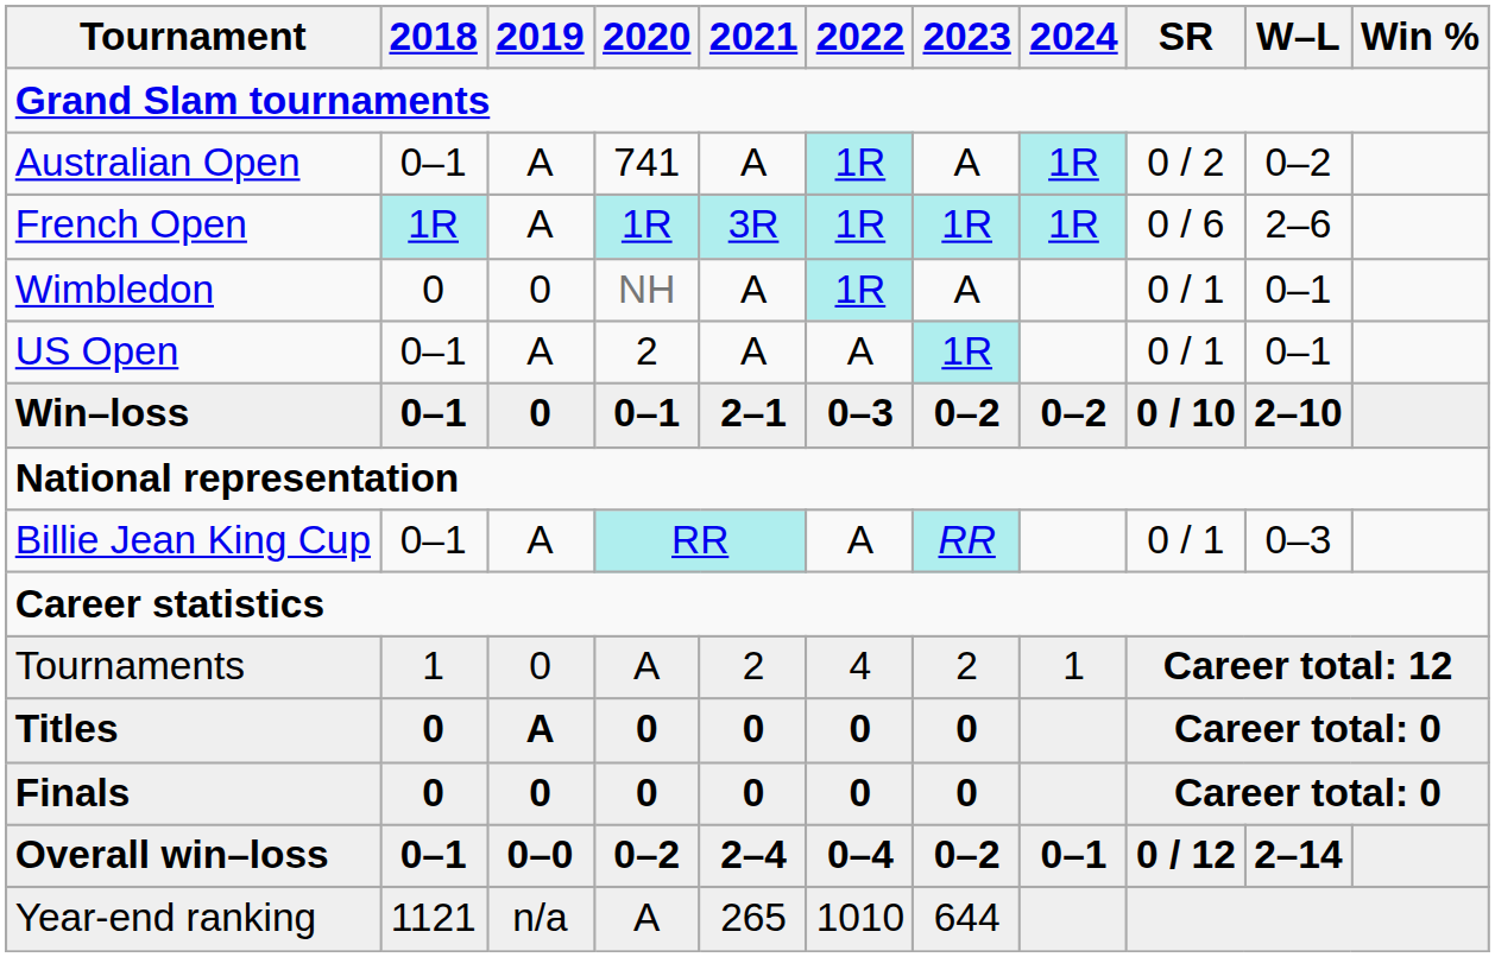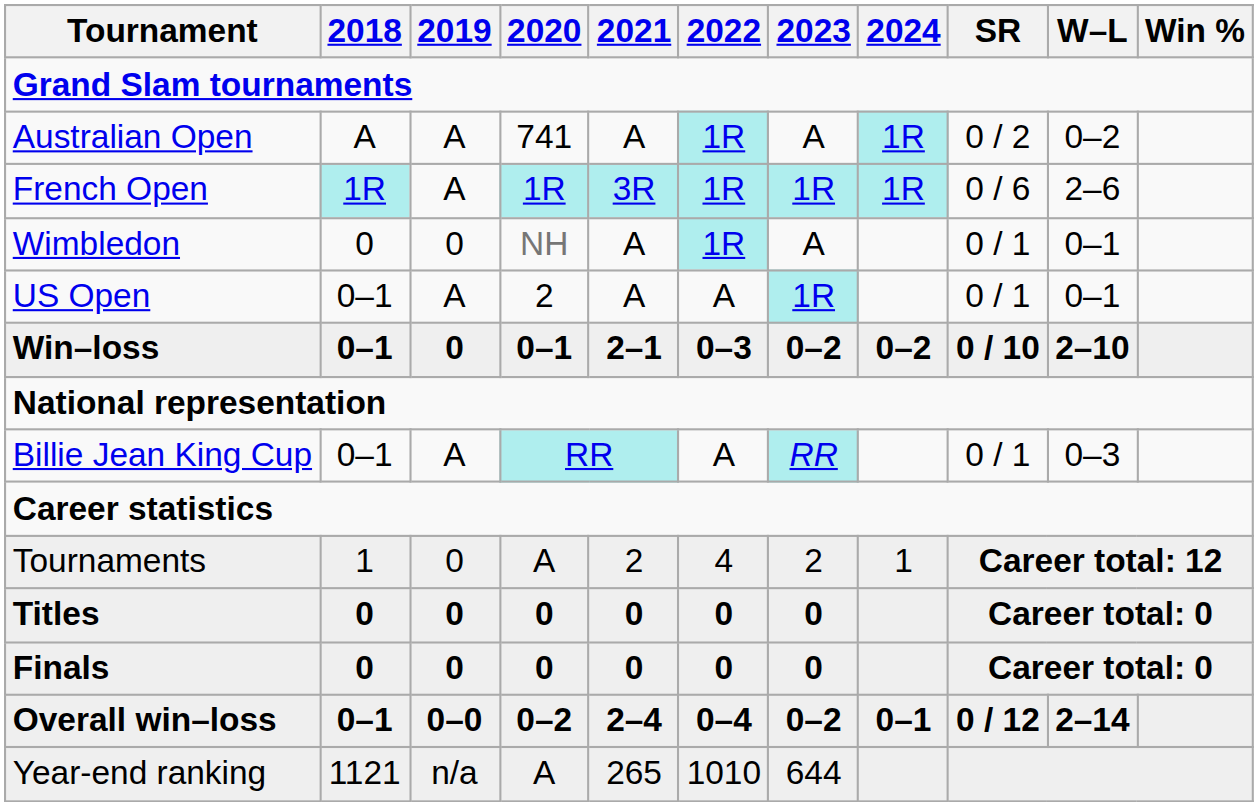Australian Open | 2018: 0–1 -> A
Titles | 2019: A -> 0
